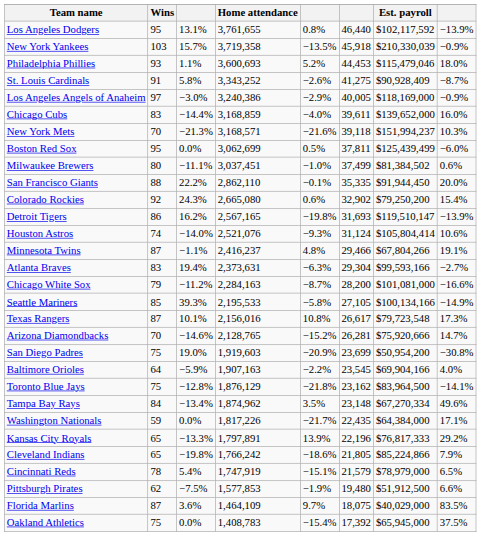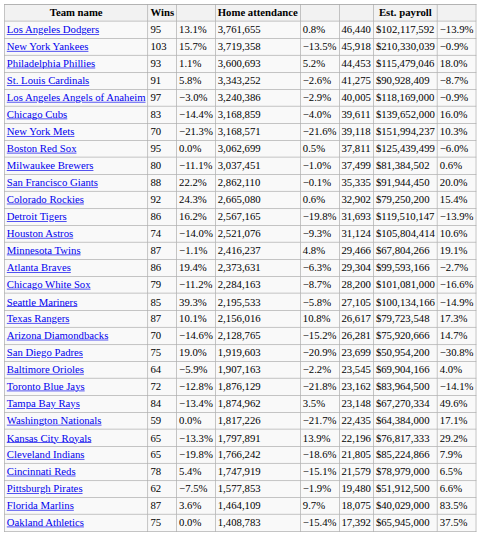Atlanta Braves | Wins: 83 -> 86
Toronto Blue Jays | Wins: 75 -> 72
